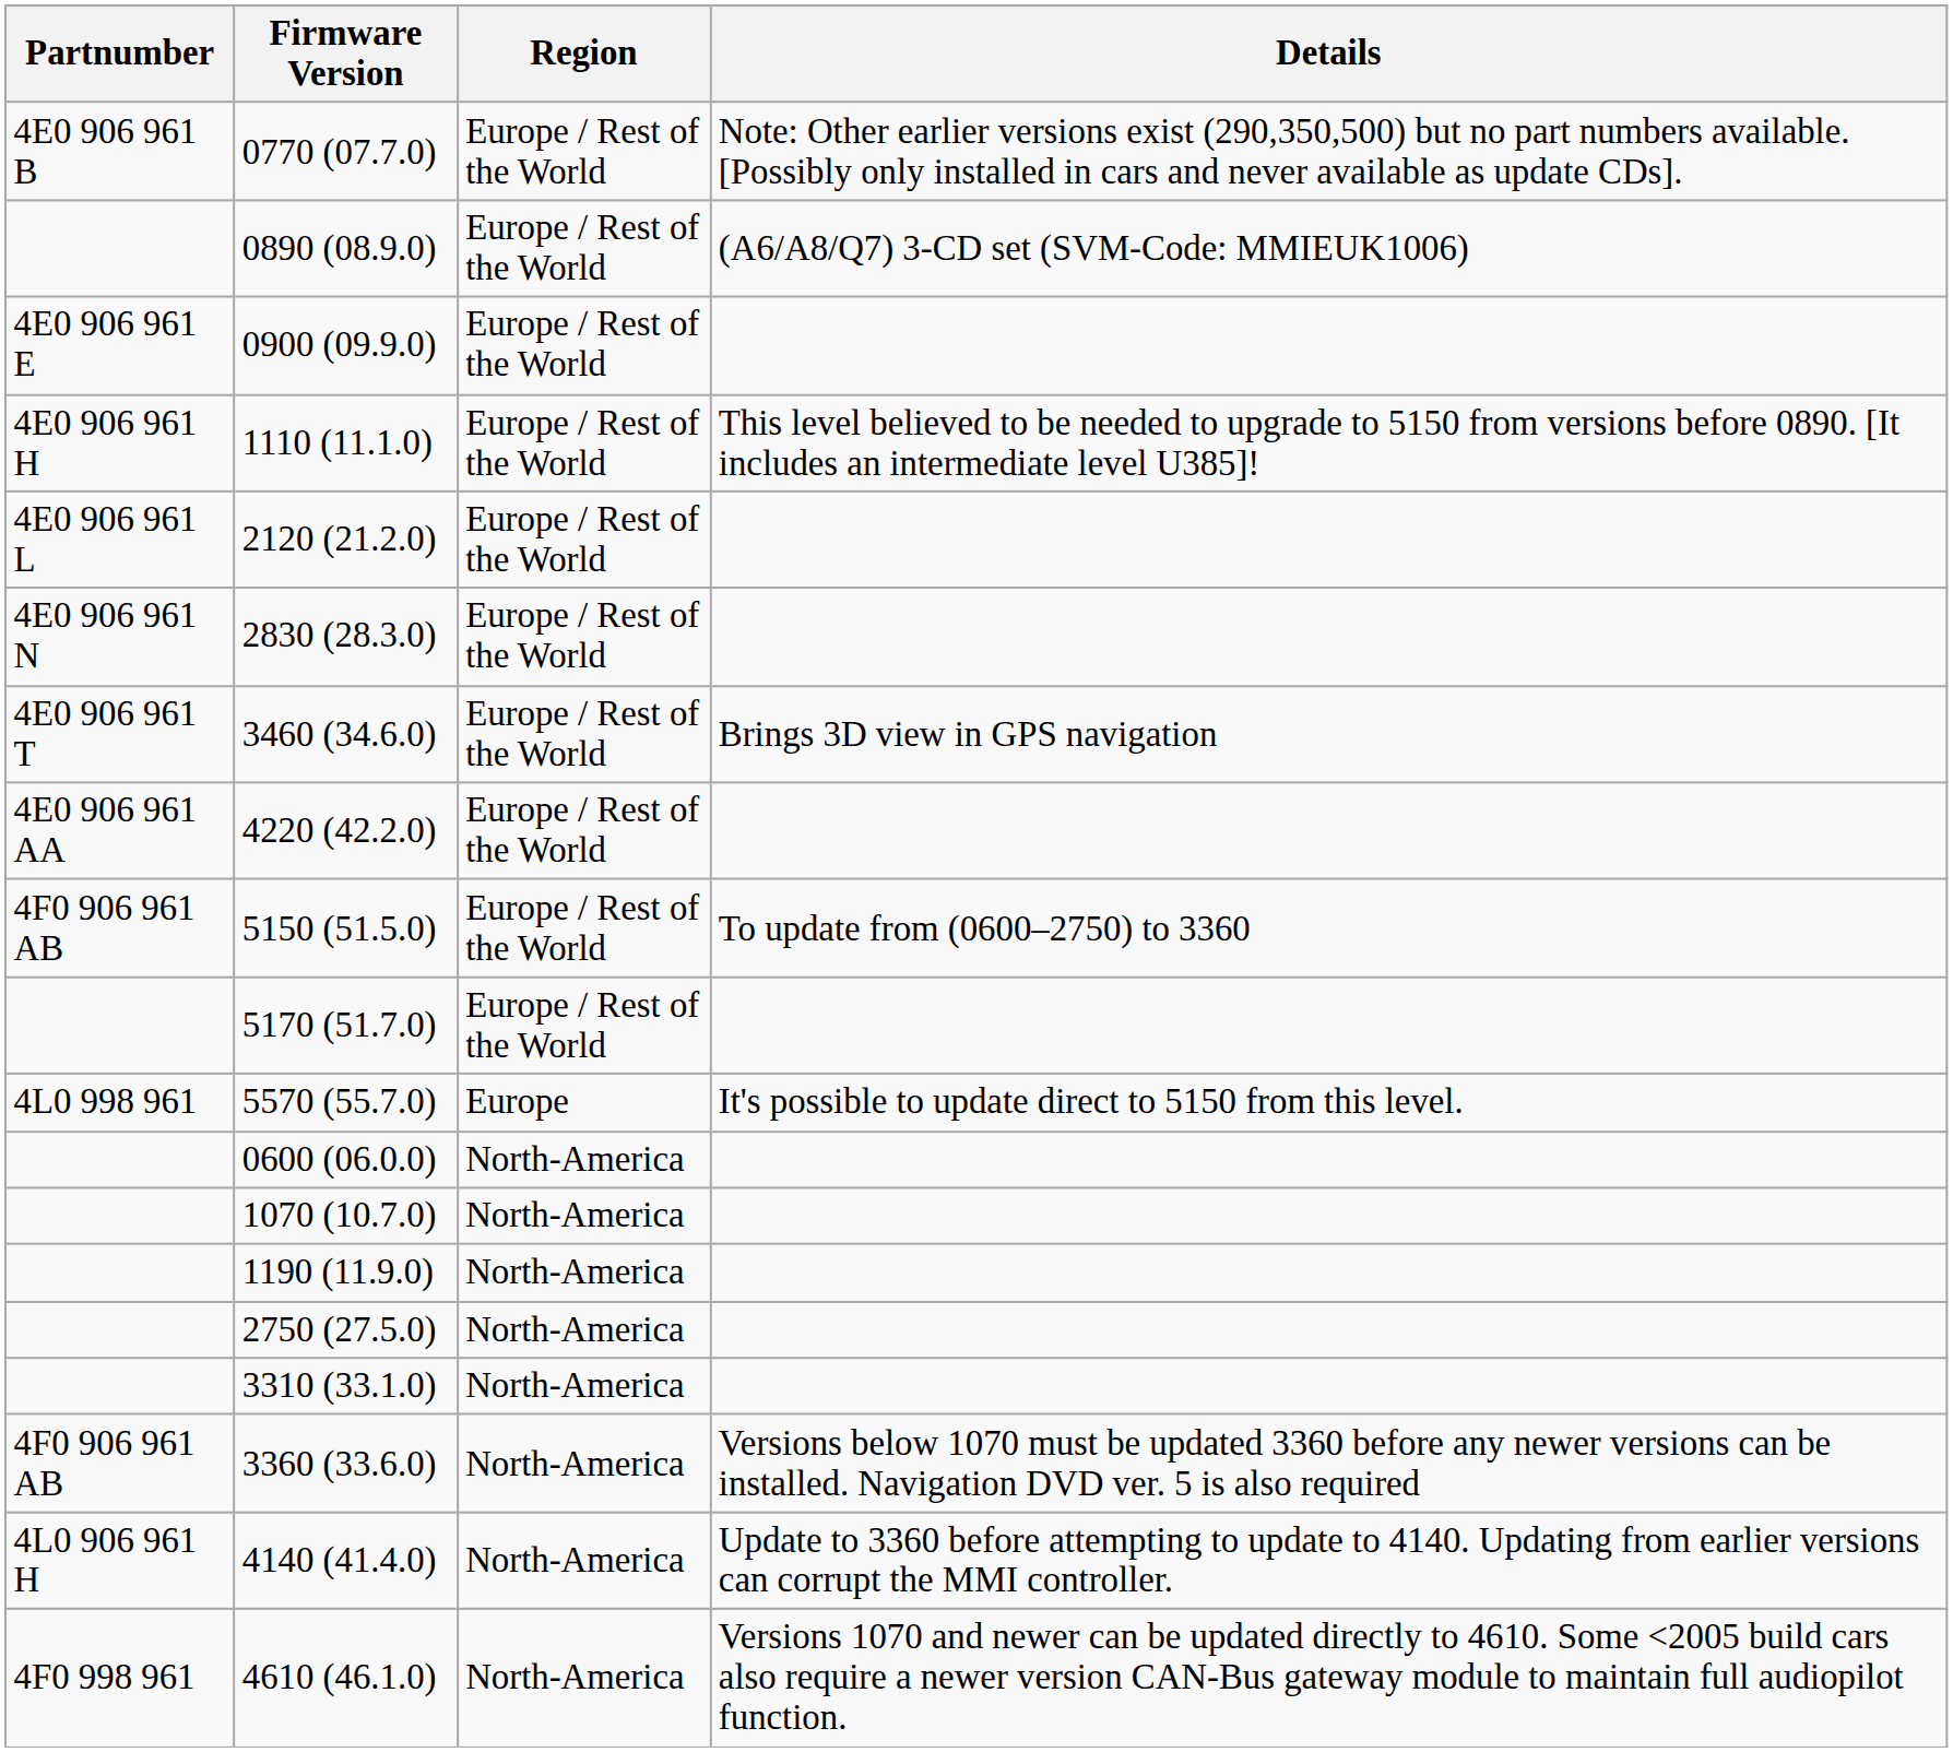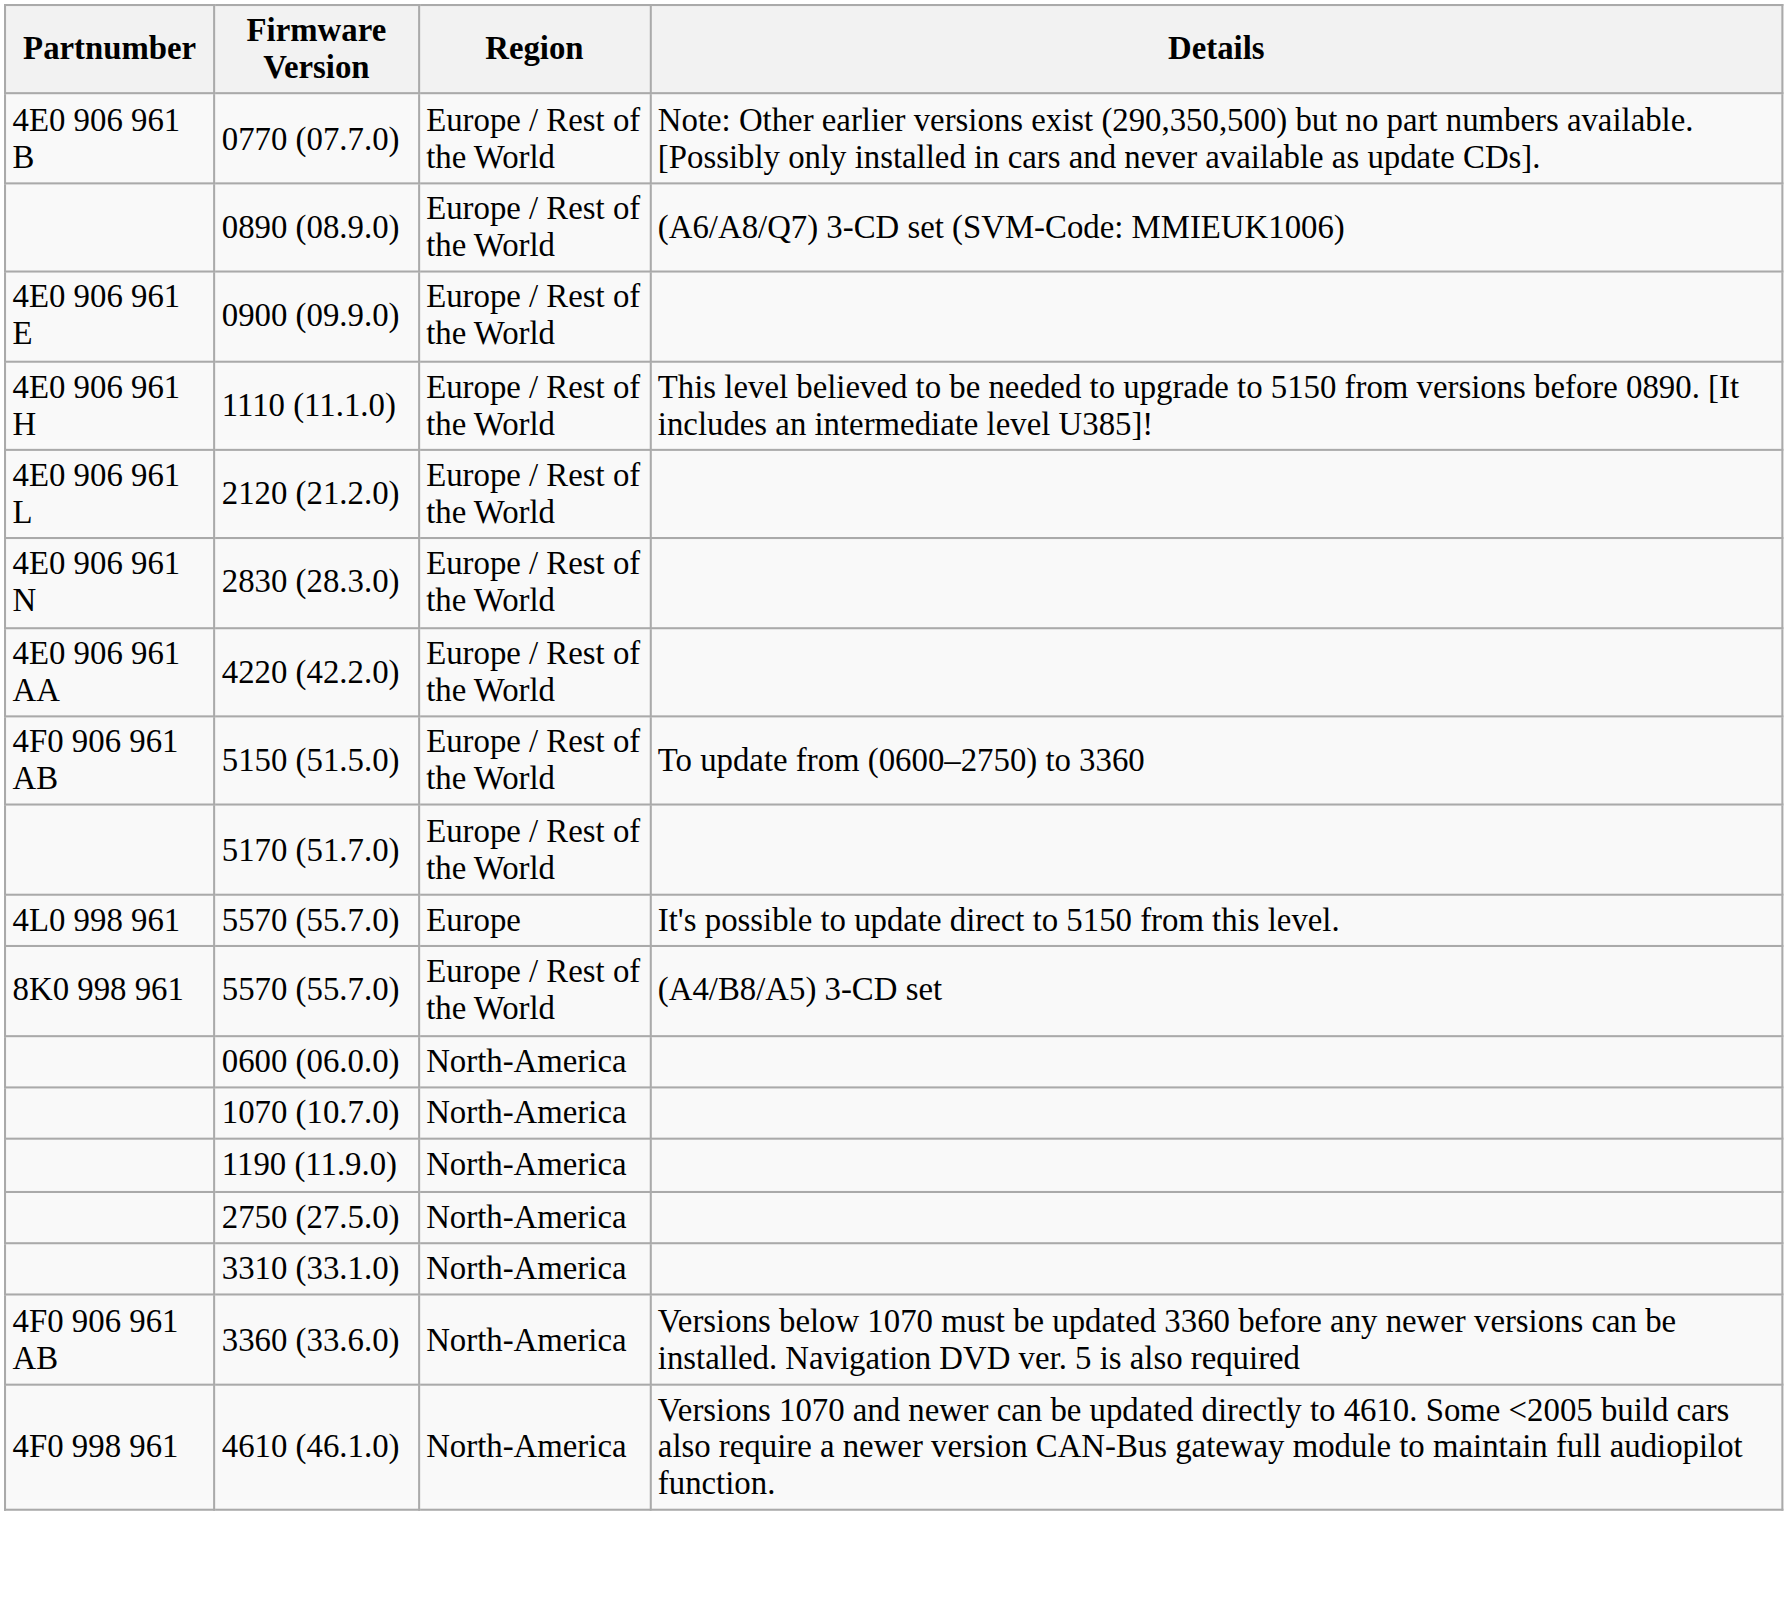- row: 4E0 906 961 T | 3460 (34.6.0) | Europe / Rest of the World | Brings 3D view in GPS navigation
+ row: 8K0 998 961 | 5570 (55.7.0) | Europe / Rest of the World | (A4/B8/A5) 3-CD set
- row: 4L0 906 961 H | 4140 (41.4.0) | North-America | Update to 3360 before attempting to update to 4140. Updating from earlier versions can corrupt the MMI controller.
